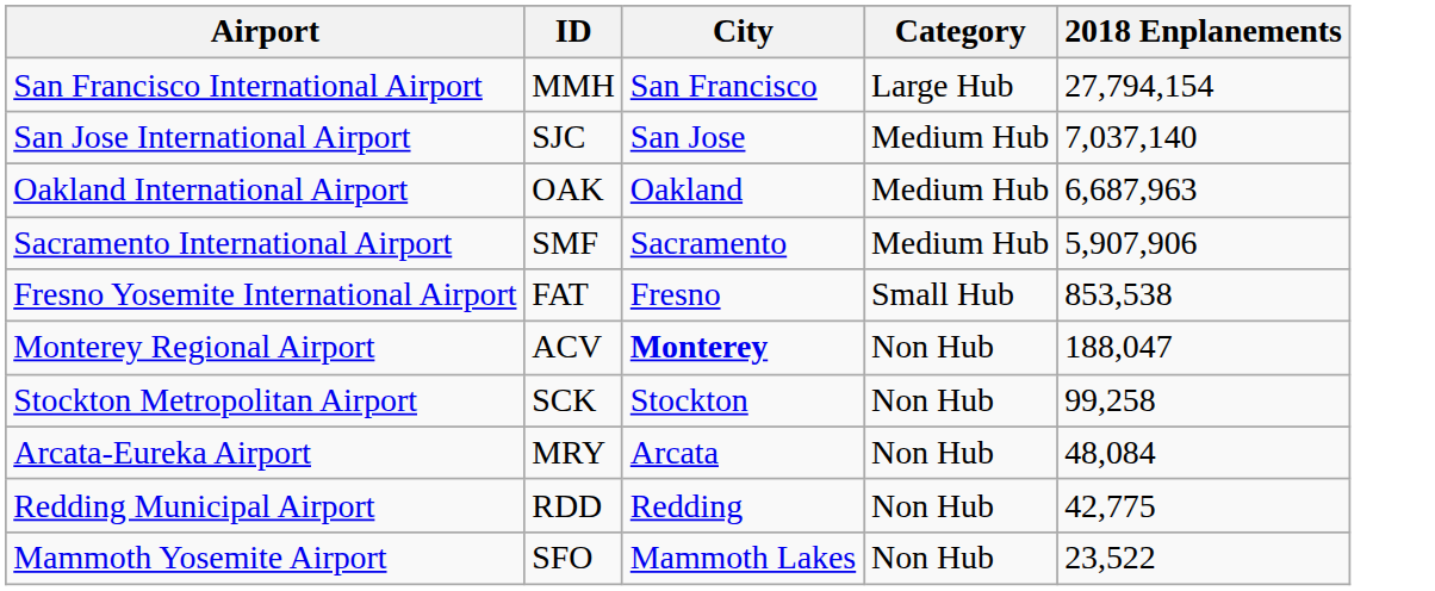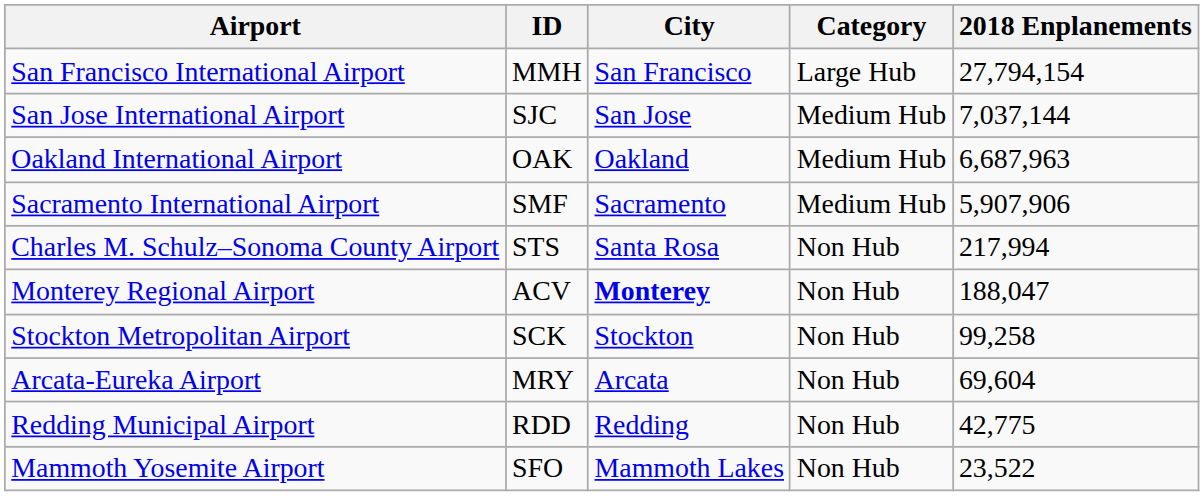San Jose International Airport | 2018 Enplanements: 7,037,140 -> 7,037,144
- row: Fresno Yosemite International Airport | FAT | Fresno | Small Hub | 853,538
+ row: Charles M. Schulz–Sonoma County Airport | STS | Santa Rosa | Non Hub | 217,994
Arcata-Eureka Airport | 2018 Enplanements: 48,084 -> 69,604
